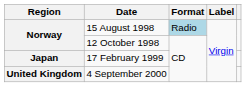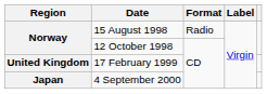15 August 1998 | Format: lightblue background -> no background
17 February 1999 | Region: Japan -> United Kingdom
4 September 2000 | Region: United Kingdom -> Japan
